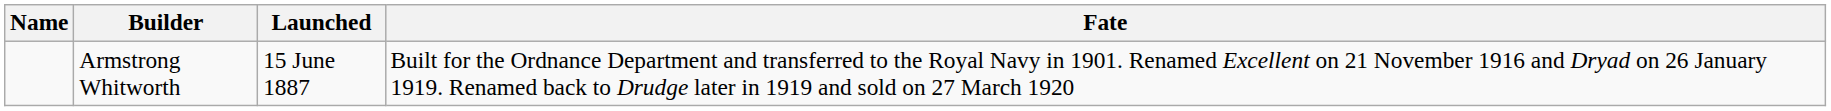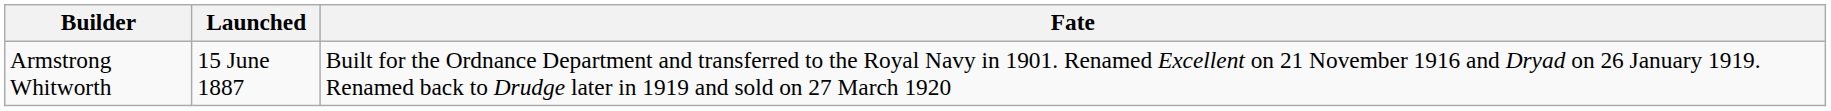- column: Name
